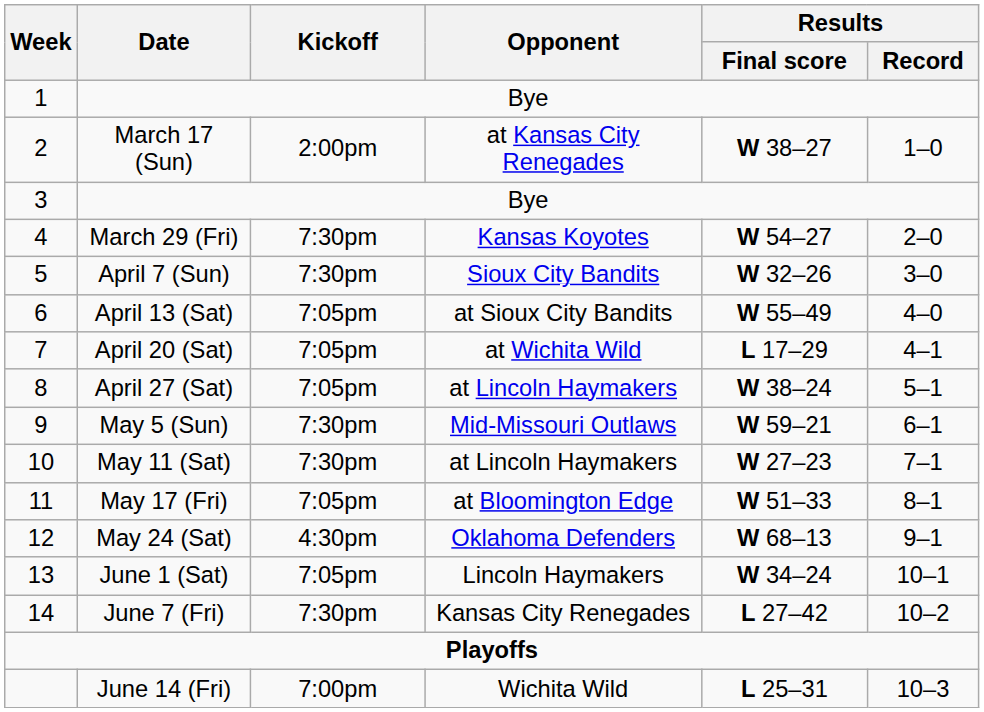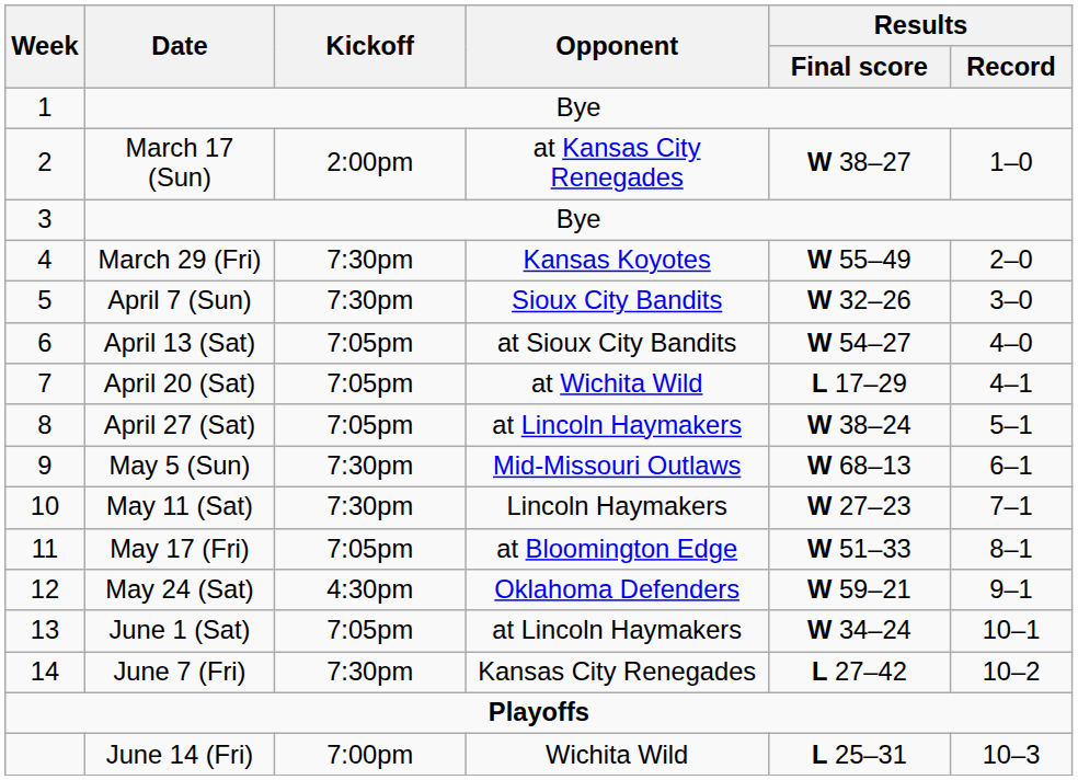March 29 (Fri) | Results / Final score: W 54–27 -> W 55–49
April 13 (Sat) | Results / Final score: W 55–49 -> W 54–27
May 5 (Sun) | Results / Final score: W 59–21 -> W 68–13
May 11 (Sat) | Opponent: at Lincoln Haymakers -> Lincoln Haymakers
May 24 (Sat) | Results / Final score: W 68–13 -> W 59–21
June 1 (Sat) | Opponent: Lincoln Haymakers -> at Lincoln Haymakers
